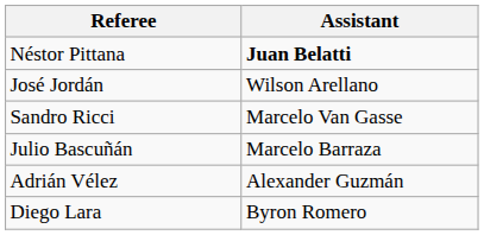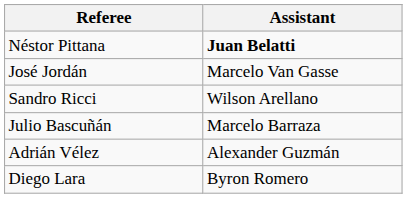José Jordán | Assistant: Wilson Arellano -> Marcelo Van Gasse
Sandro Ricci | Assistant: Marcelo Van Gasse -> Wilson Arellano
